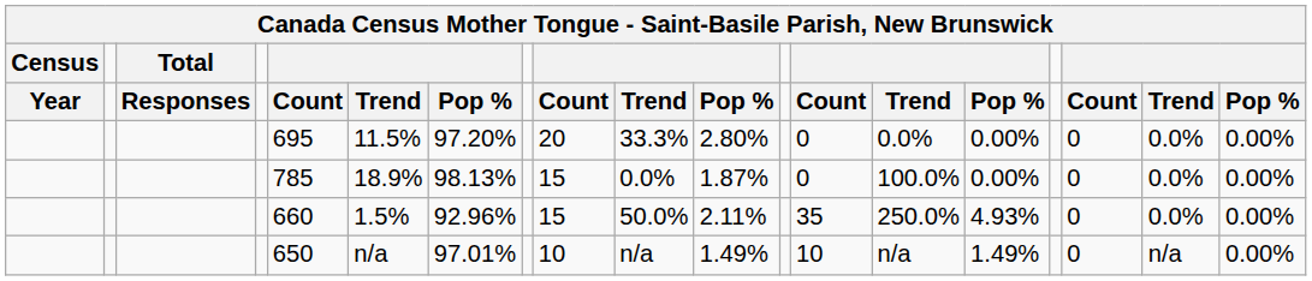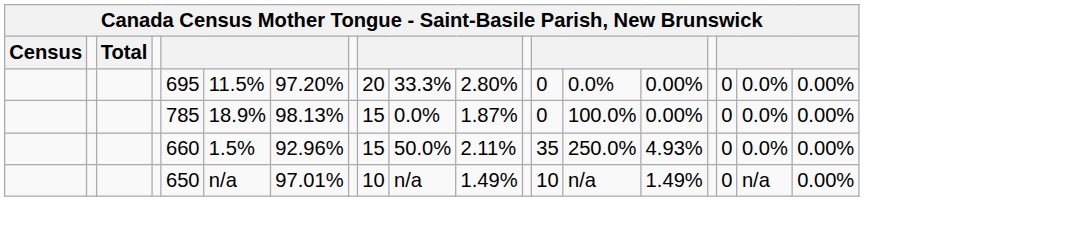- row: Year | Responses | Count | Trend | Pop % | Count | Trend | Pop % | Count | Trend | Pop % | Count | Trend | Pop %
